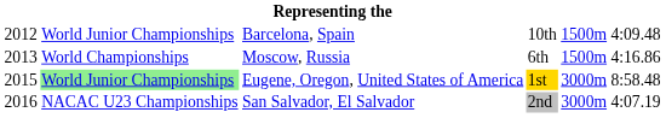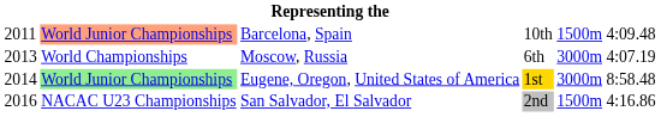Barcelona, Spain | column 1: 2012 -> 2011
Barcelona, Spain | column 2: no background -> lightsalmon background
Moscow, Russia | column 5: 1500m -> 3000m
Moscow, Russia | column 6: 4:16.86 -> 4:07.19
Eugene, Oregon, United States of America | column 1: 2015 -> 2014
San Salvador, El Salvador | column 5: 3000m -> 1500m
San Salvador, El Salvador | column 6: 4:07.19 -> 4:16.86
